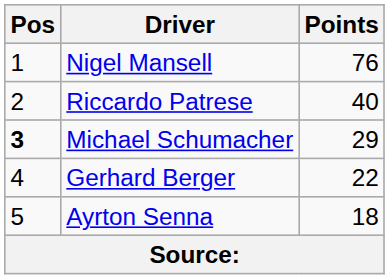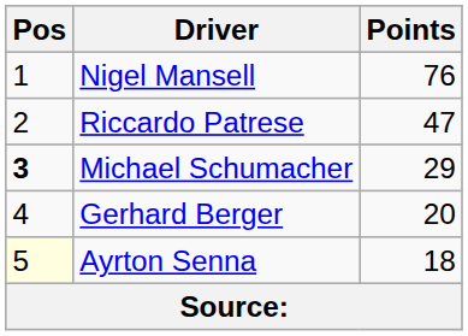Riccardo Patrese | Points: 40 -> 47
Gerhard Berger | Points: 22 -> 20
Ayrton Senna | Pos: no background -> lightyellow background
